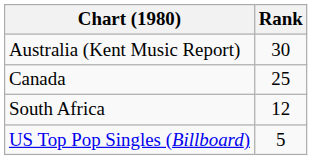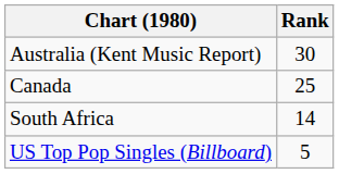South Africa | Rank: 12 -> 14
